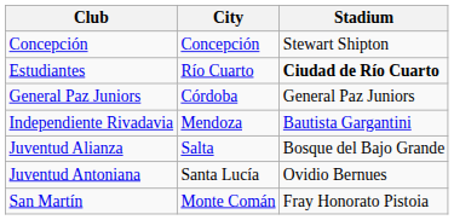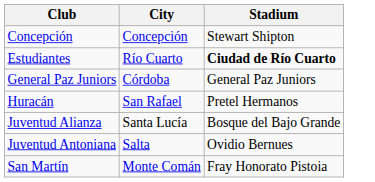+ row: Huracán | San Rafael | Pretel Hermanos
- row: Independiente Rivadavia | Mendoza | Bautista Gargantini
Juventud Alianza | City: Salta -> Santa Lucía
Juventud Antoniana | City: Santa Lucía -> Salta
